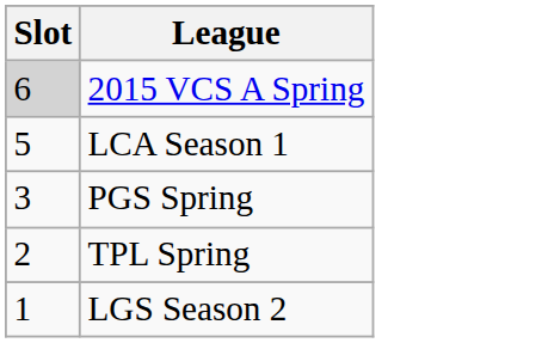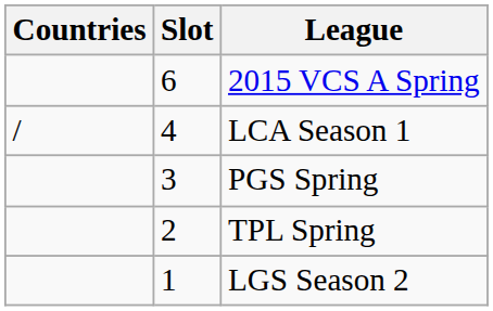+ column: Countries | /
2015 VCS A Spring | Slot: lightgrey background -> no background
LCA Season 1 | Slot: 5 -> 4
